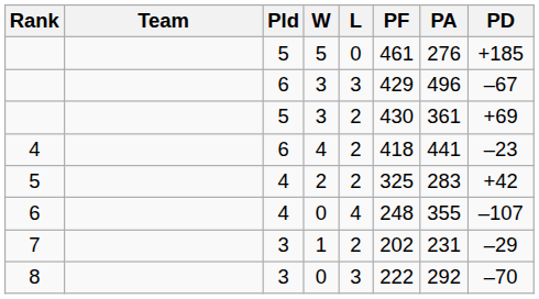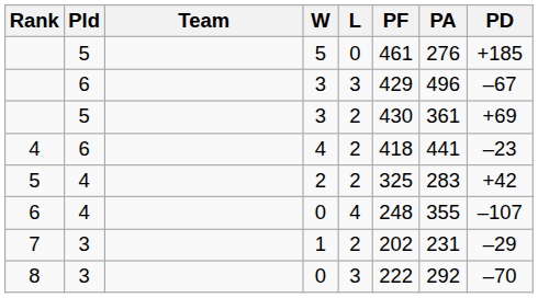columns swapped: Team <-> Pld
